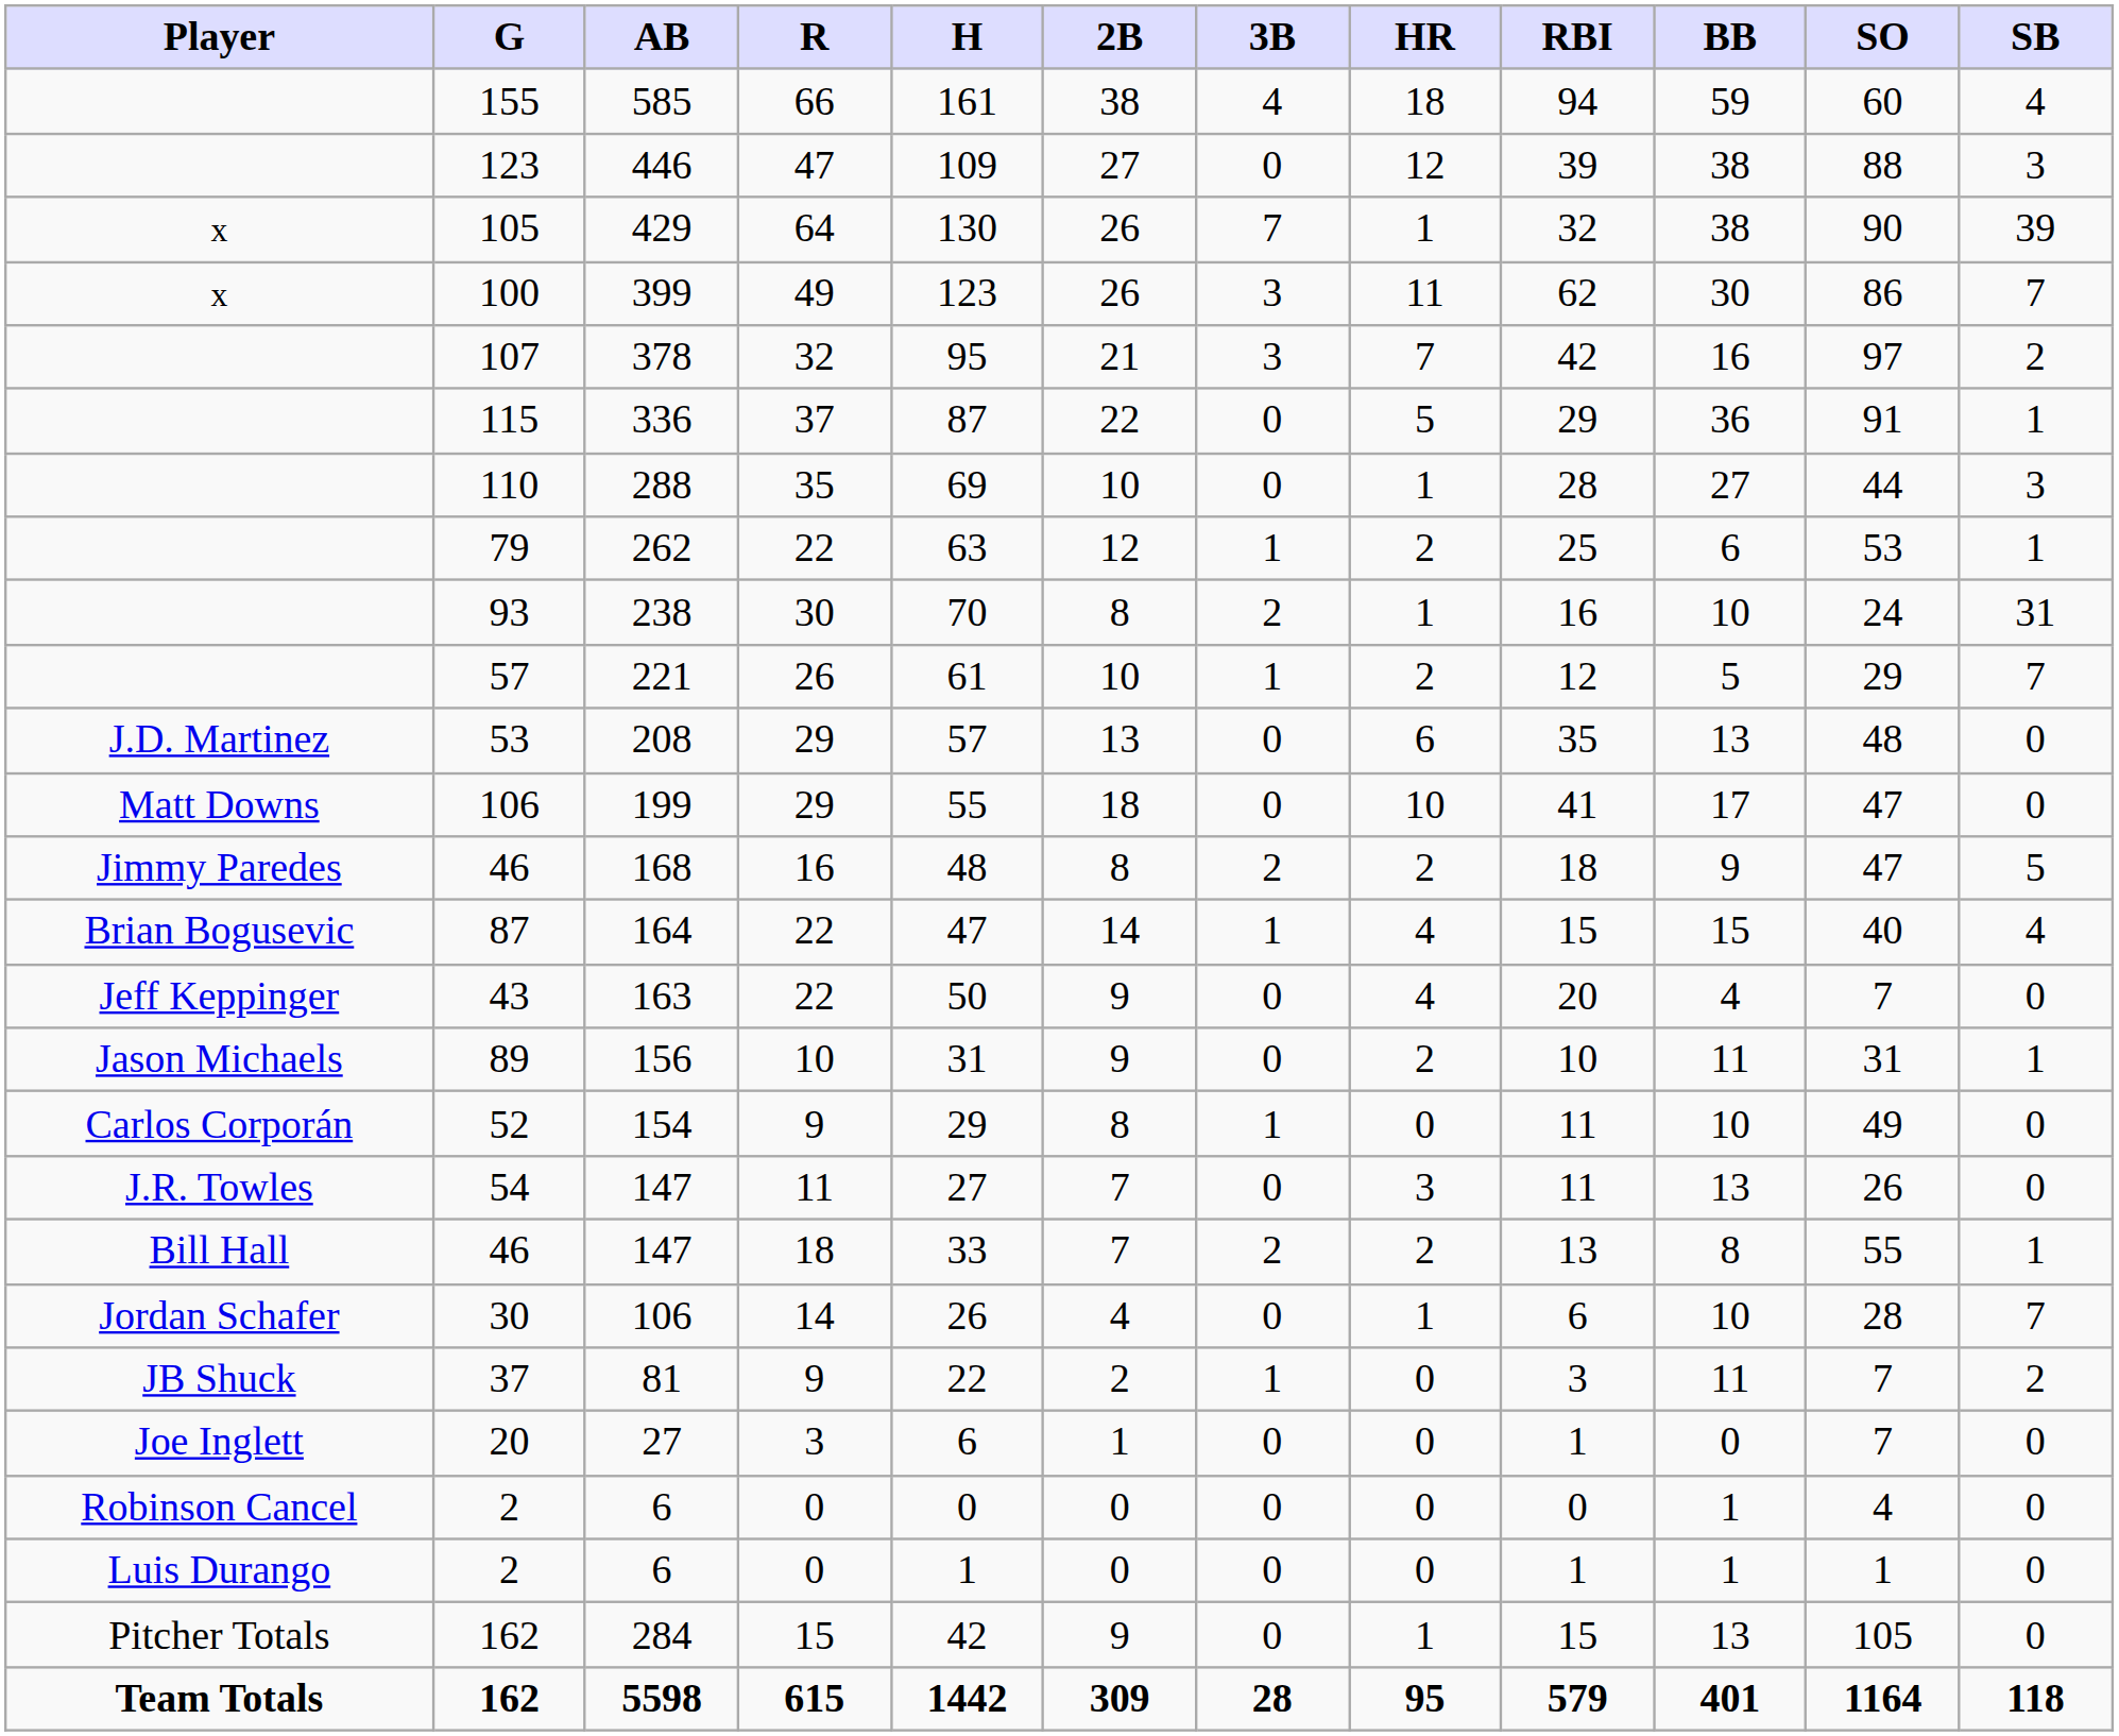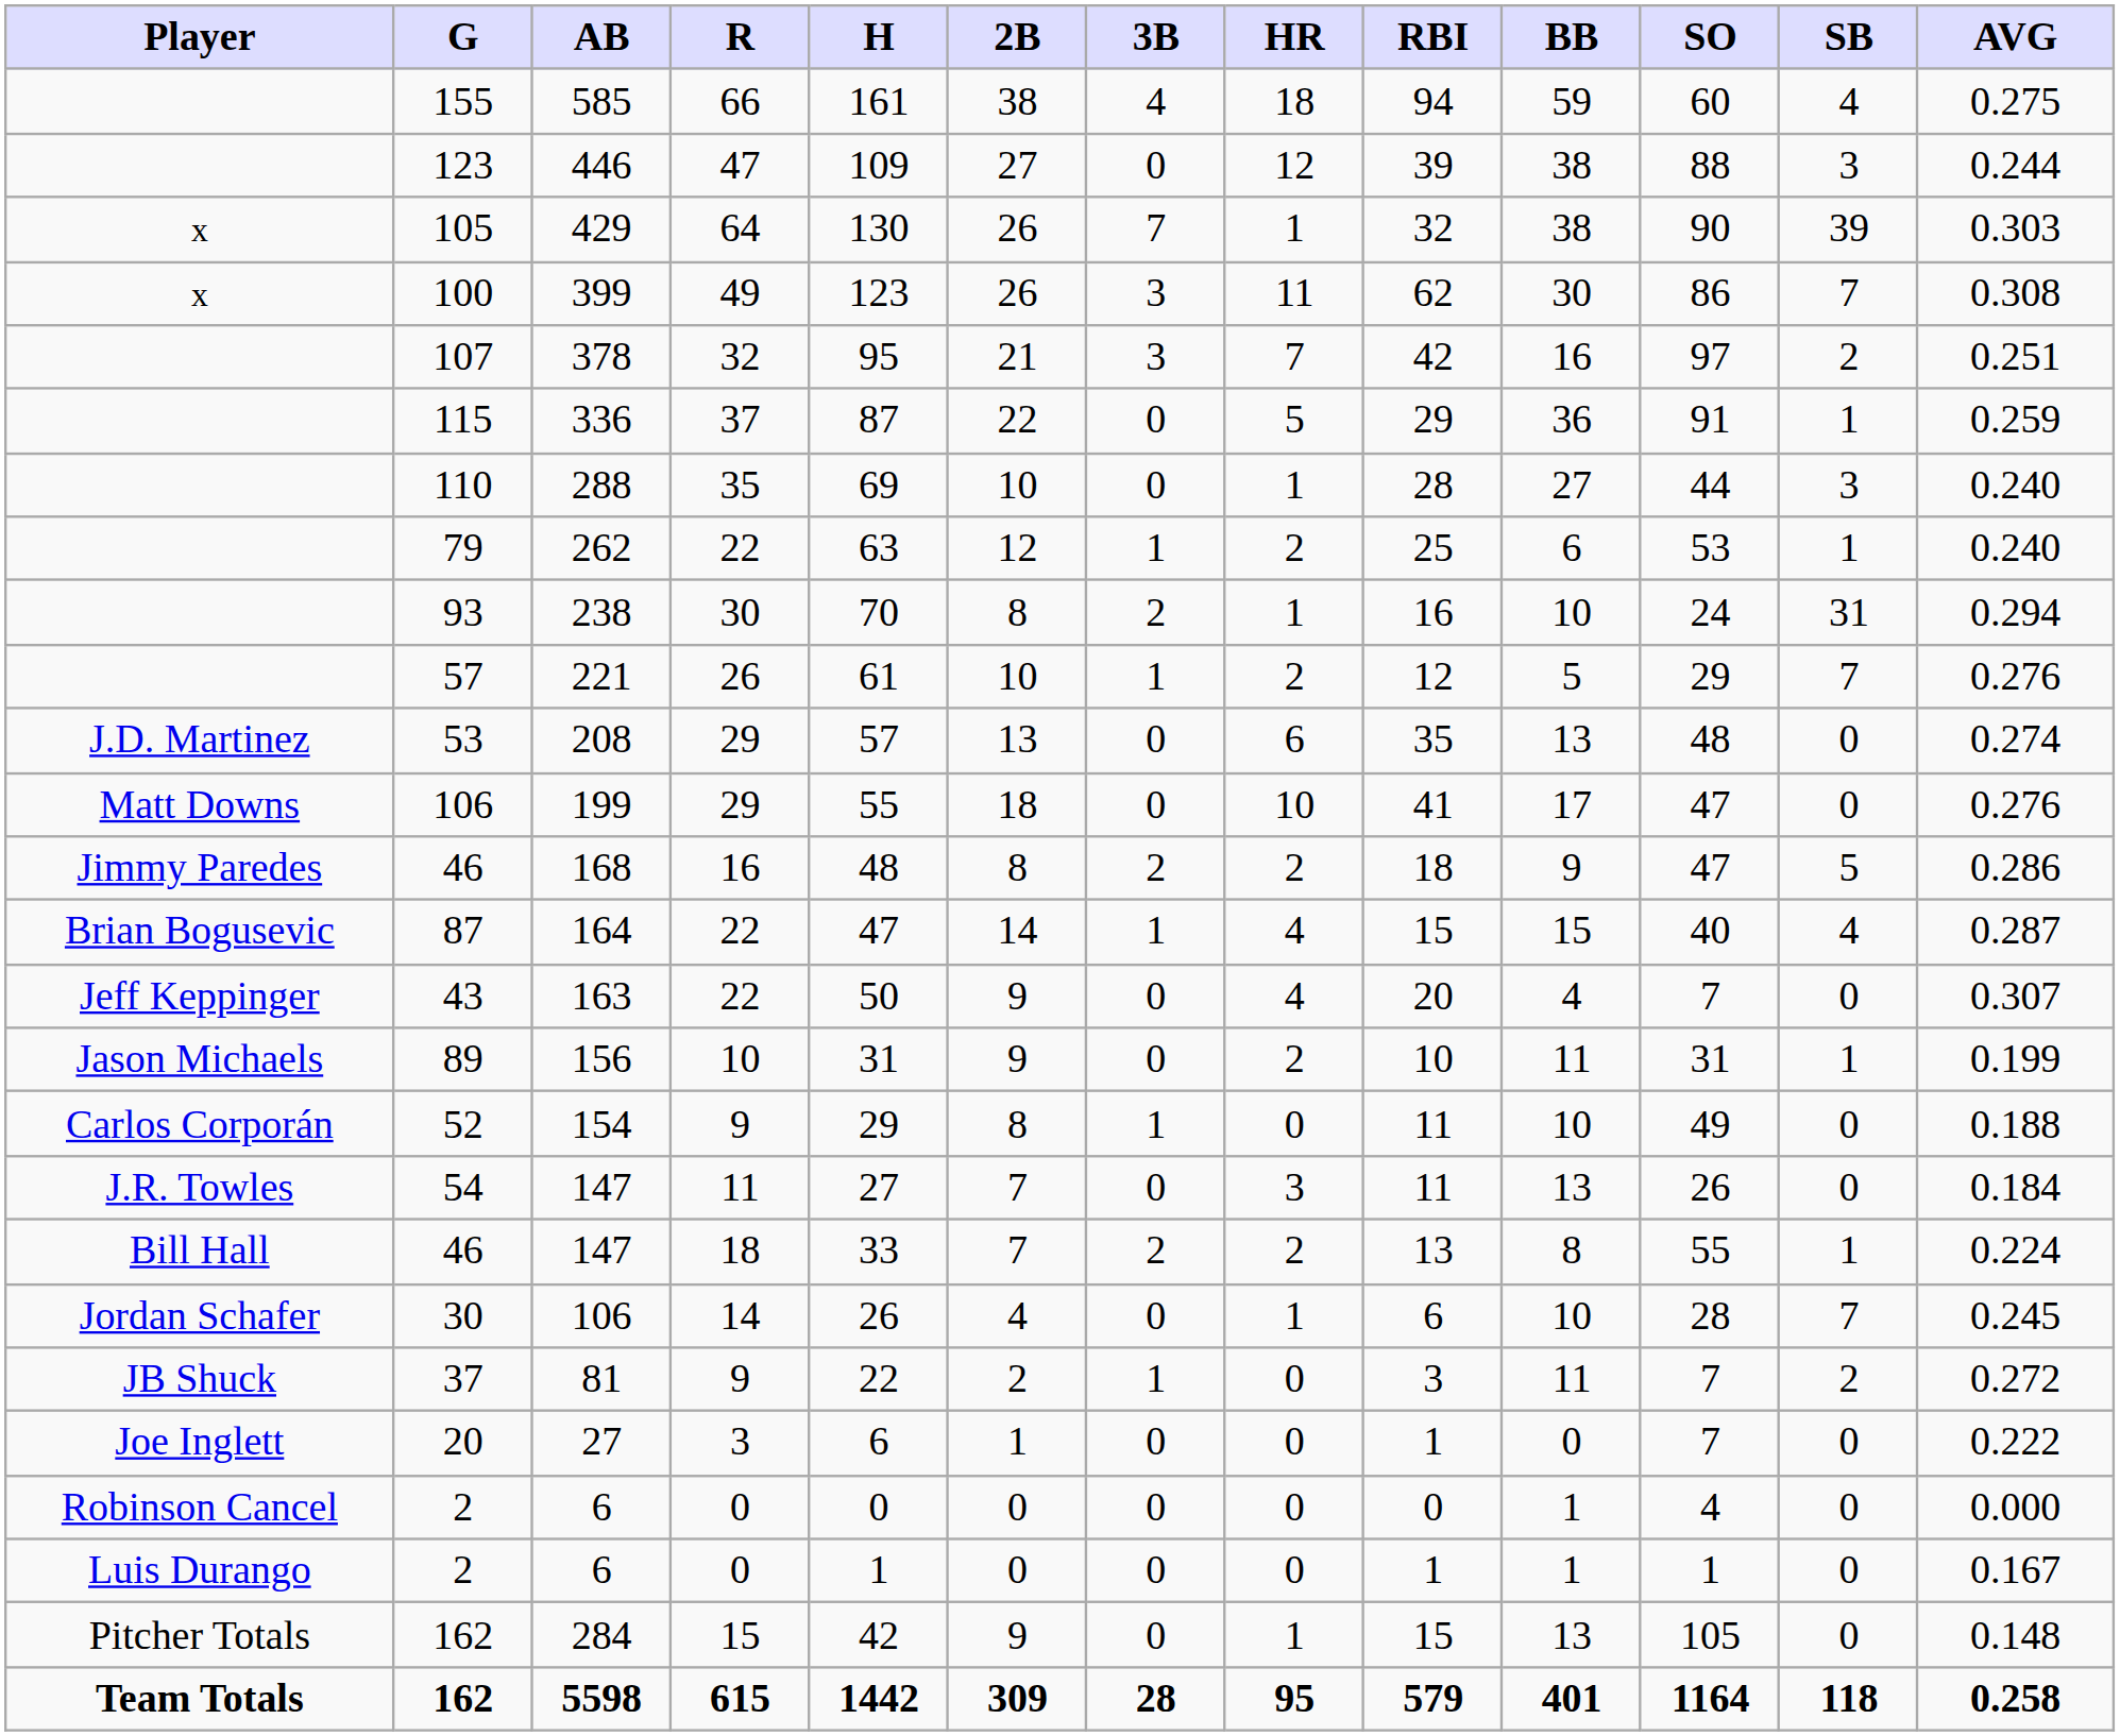+ column: AVG | 0.275 | 0.244 | 0.303 | 0.308 | 0.251 | 0.259 | 0.240 | 0.240 | 0.294 | 0.276 | 0.274 | 0.276 | 0.286 | 0.287 | 0.307 | 0.199 | 0.188 | 0.184 | 0.224 | 0.245 | 0.272 | 0.222 | 0.000 | 0.167 | 0.148 | 0.258
